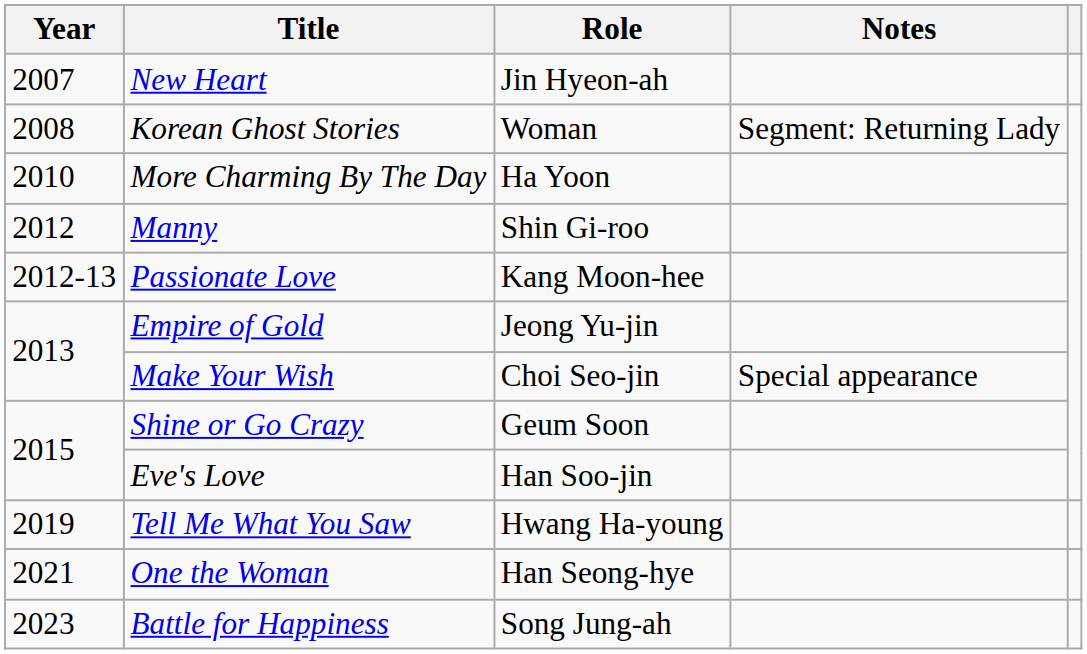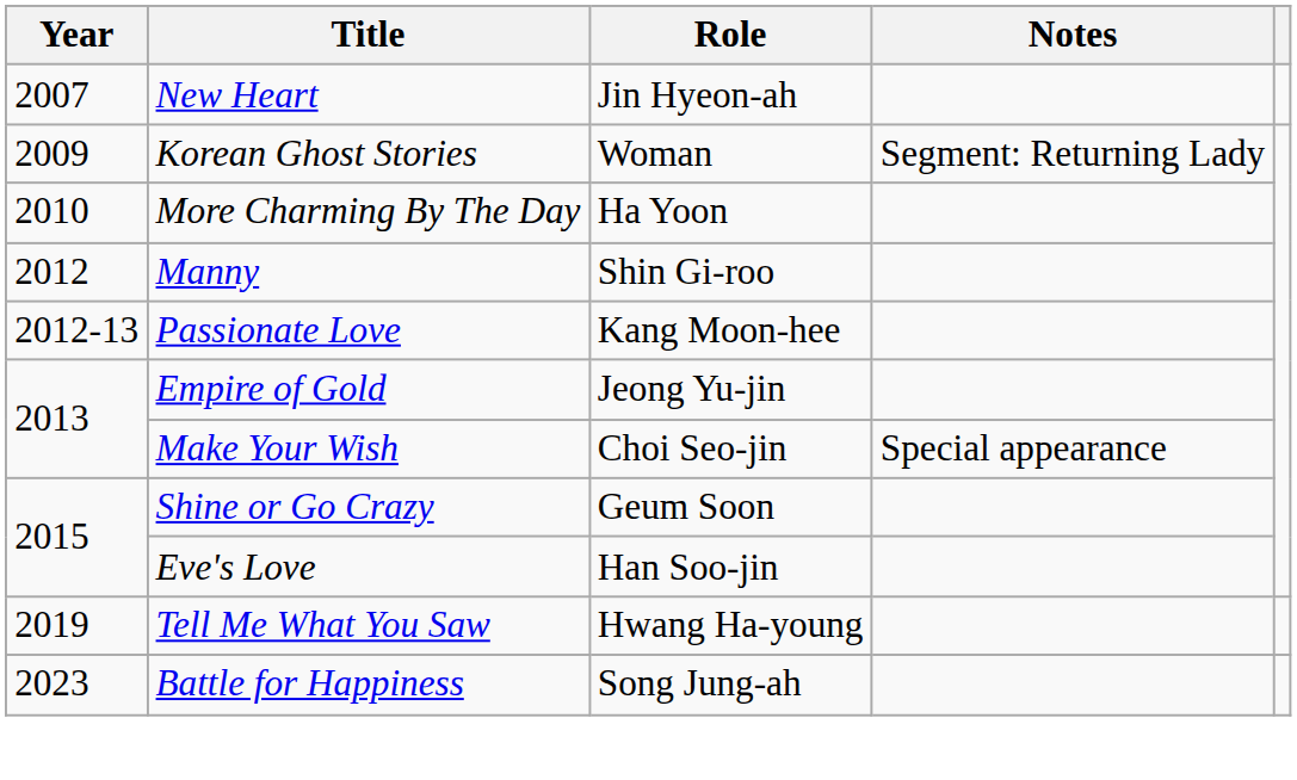Korean Ghost Stories | Year: 2008 -> 2009
- row: 2021 | One the Woman | Han Seong-hye
